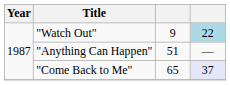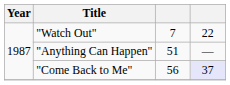"Watch Out" | column 3: 9 -> 7
"Watch Out" | column 4: lightblue background -> no background
"Come Back to Me" | column 3: 65 -> 56
